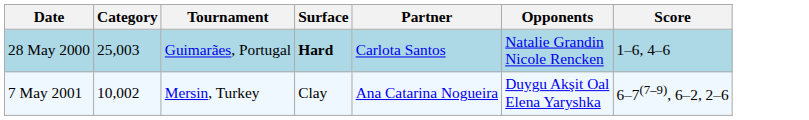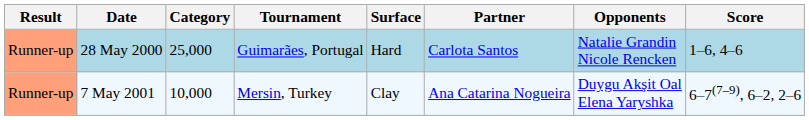+ column: Result | Runner-up | Runner-up
28 May 2000 | Category: 25,003 -> 25,000
28 May 2000 | Surface: bold -> normal
7 May 2001 | Category: 10,002 -> 10,000
